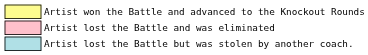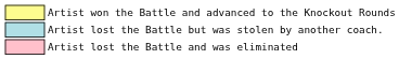rows swapped: Artist lost the Battle but was stolen by another coach. <-> Artist lost the Battle and was eliminated
